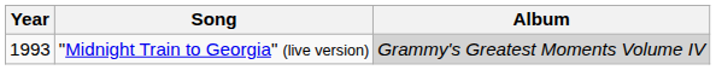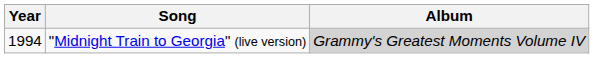"Midnight Train to Georgia" (live version) | Year: 1993 -> 1994
